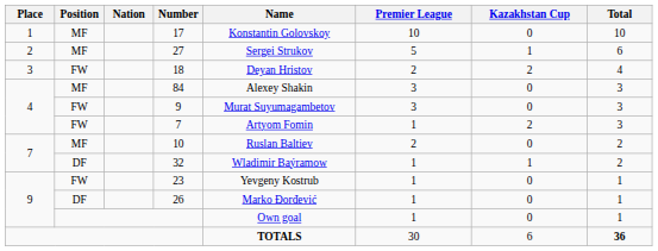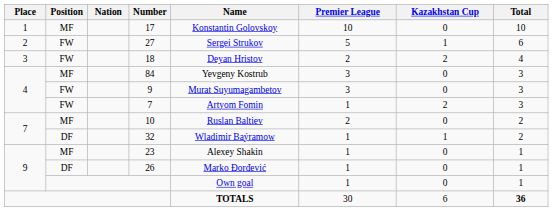27 | Position: MF -> FW
84 | Name: Alexey Shakin -> Yevgeny Kostrub
23 | Position: FW -> MF
23 | Name: Yevgeny Kostrub -> Alexey Shakin
